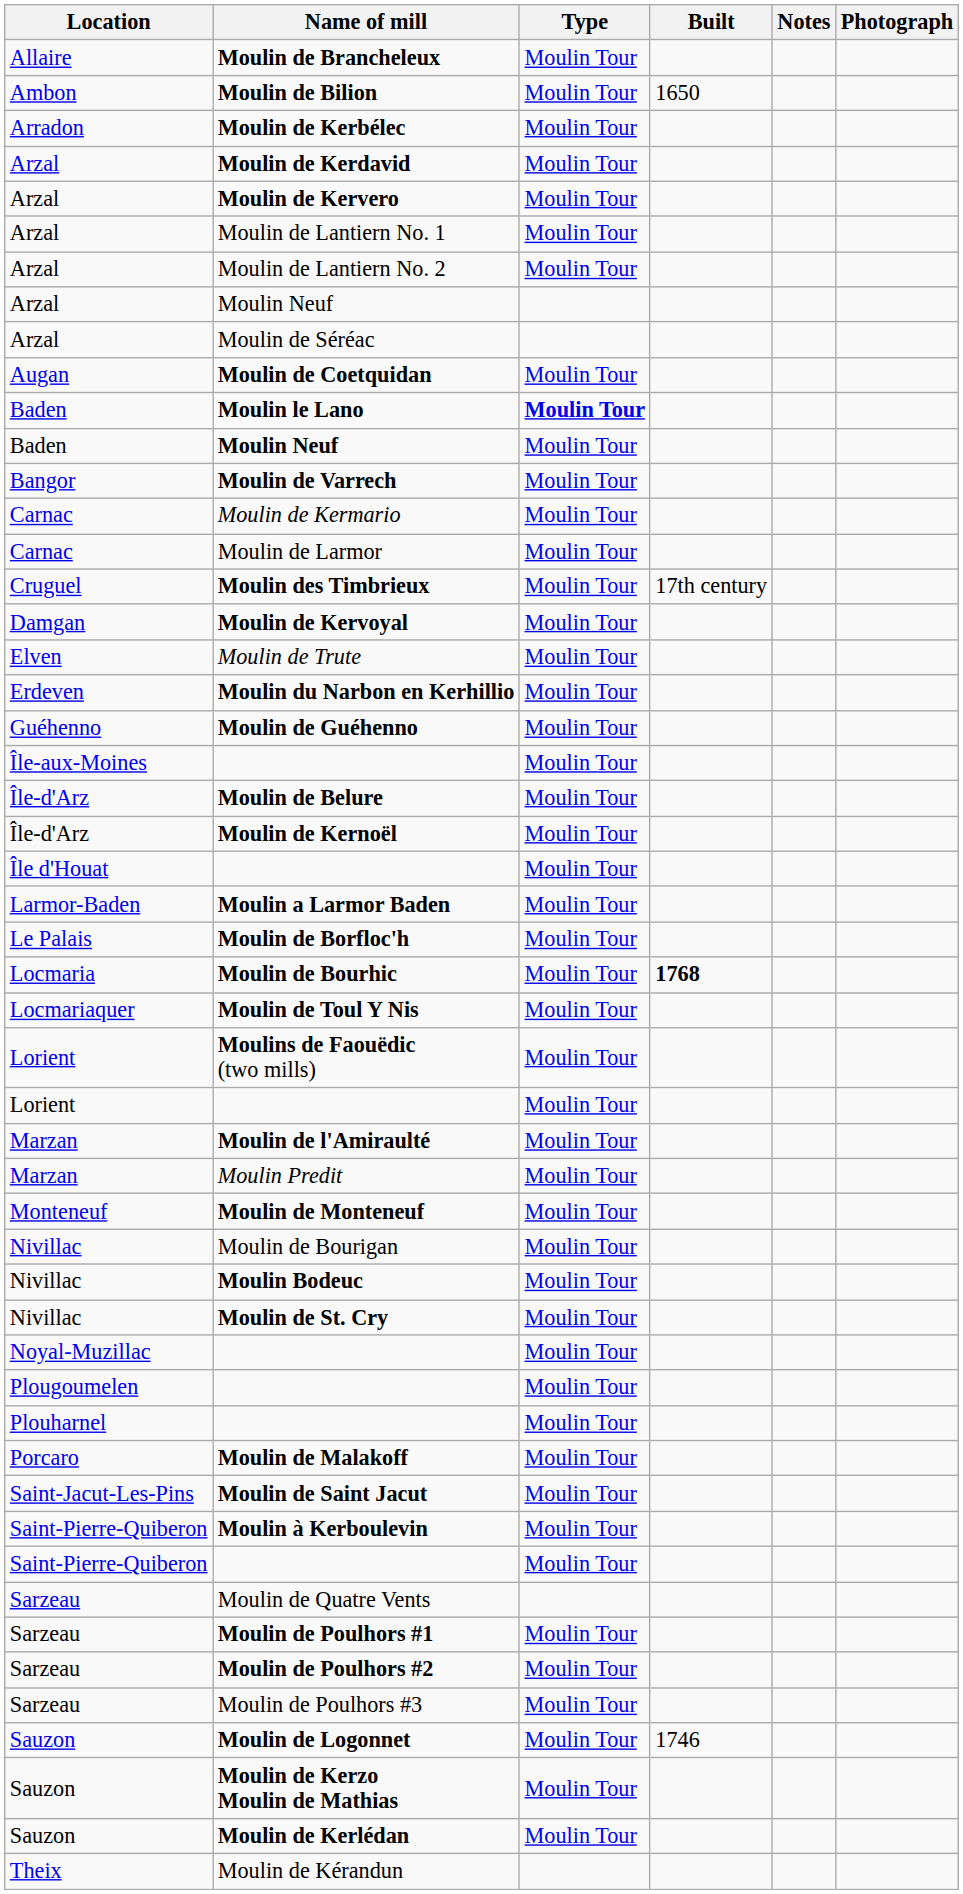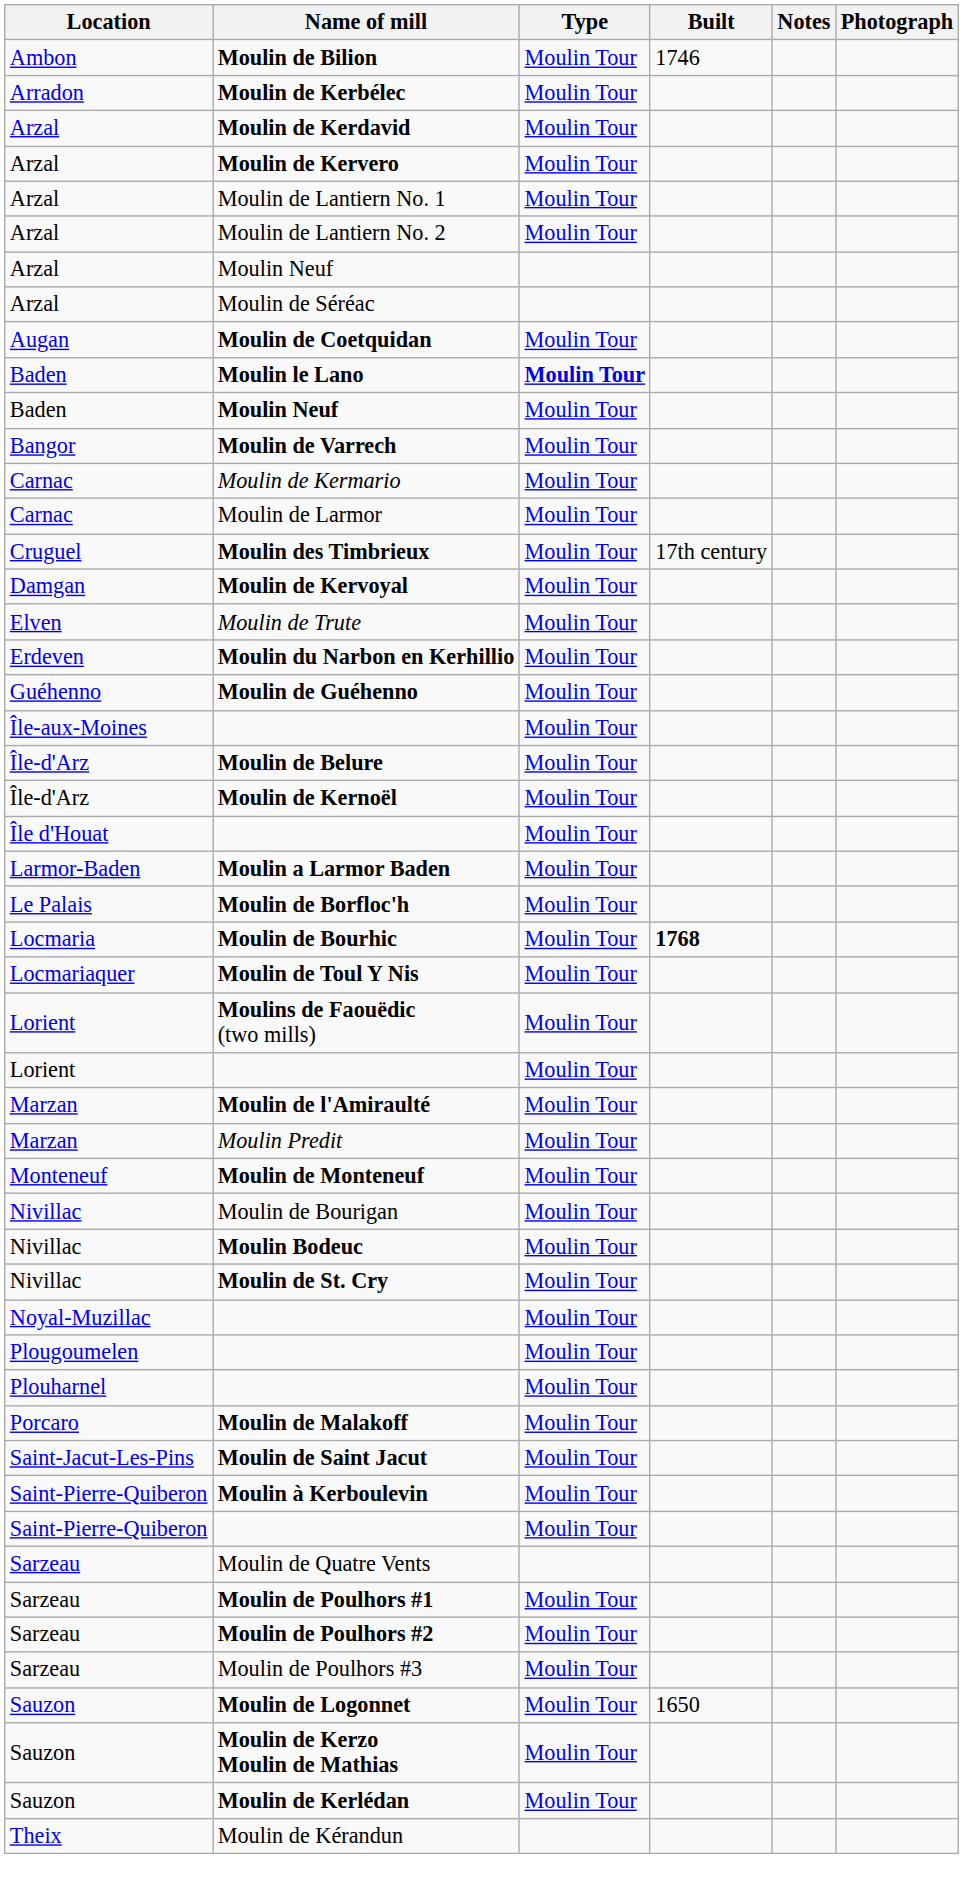- row: Allaire | Moulin de Brancheleux | Moulin Tour
Moulin de Bilion | Built: 1650 -> 1746
Moulin de Logonnet | Built: 1746 -> 1650
